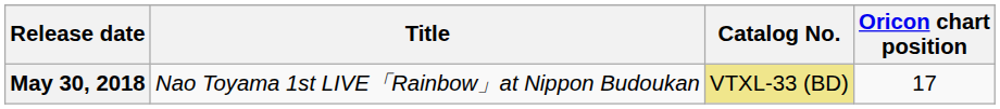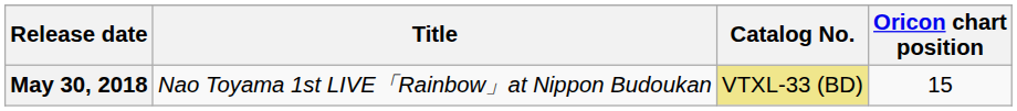May 30, 2018 | Oricon chart position: 17 -> 15
